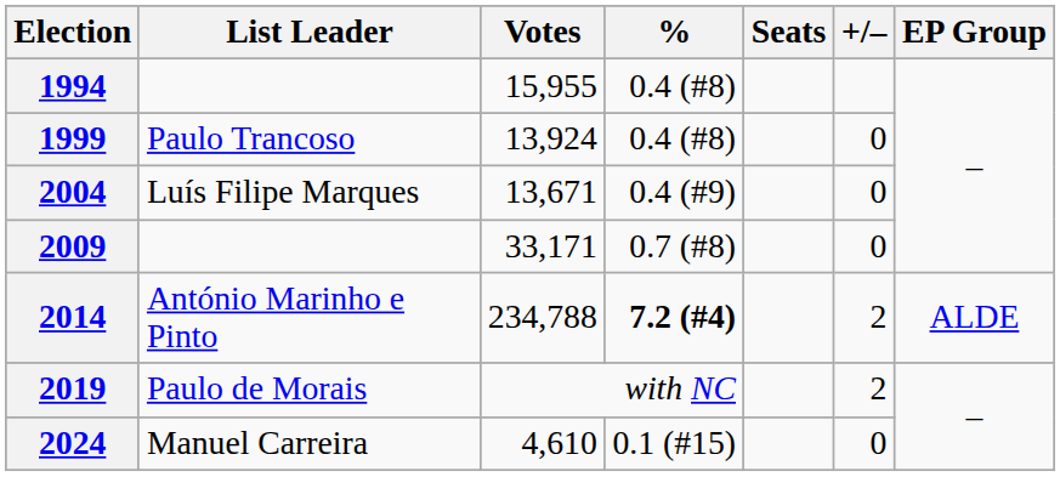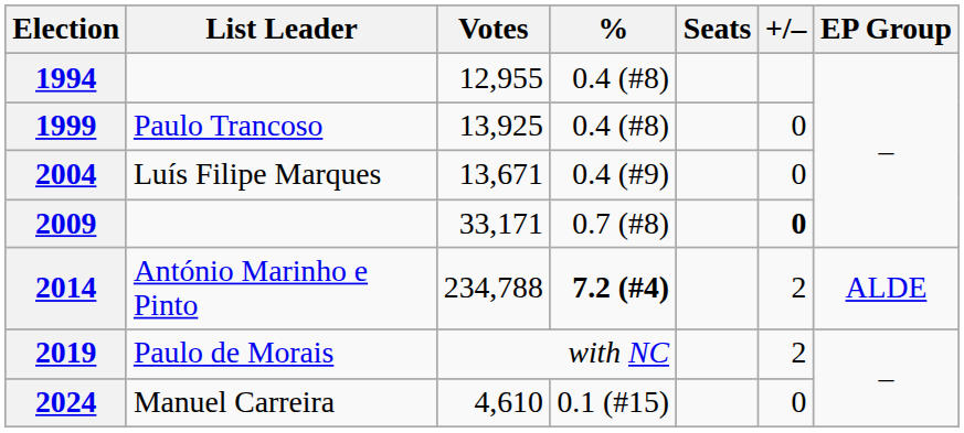1994 | Votes: 15,955 -> 12,955
1999 | Votes: 13,924 -> 13,925
2009 | +/–: normal -> bold
